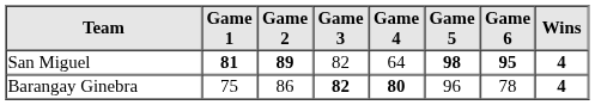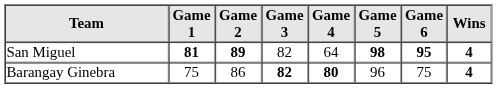Barangay Ginebra | Game 6: 78 -> 75
